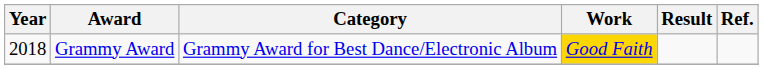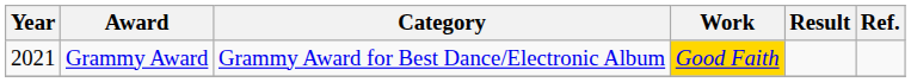Grammy Award | Year: 2018 -> 2021
